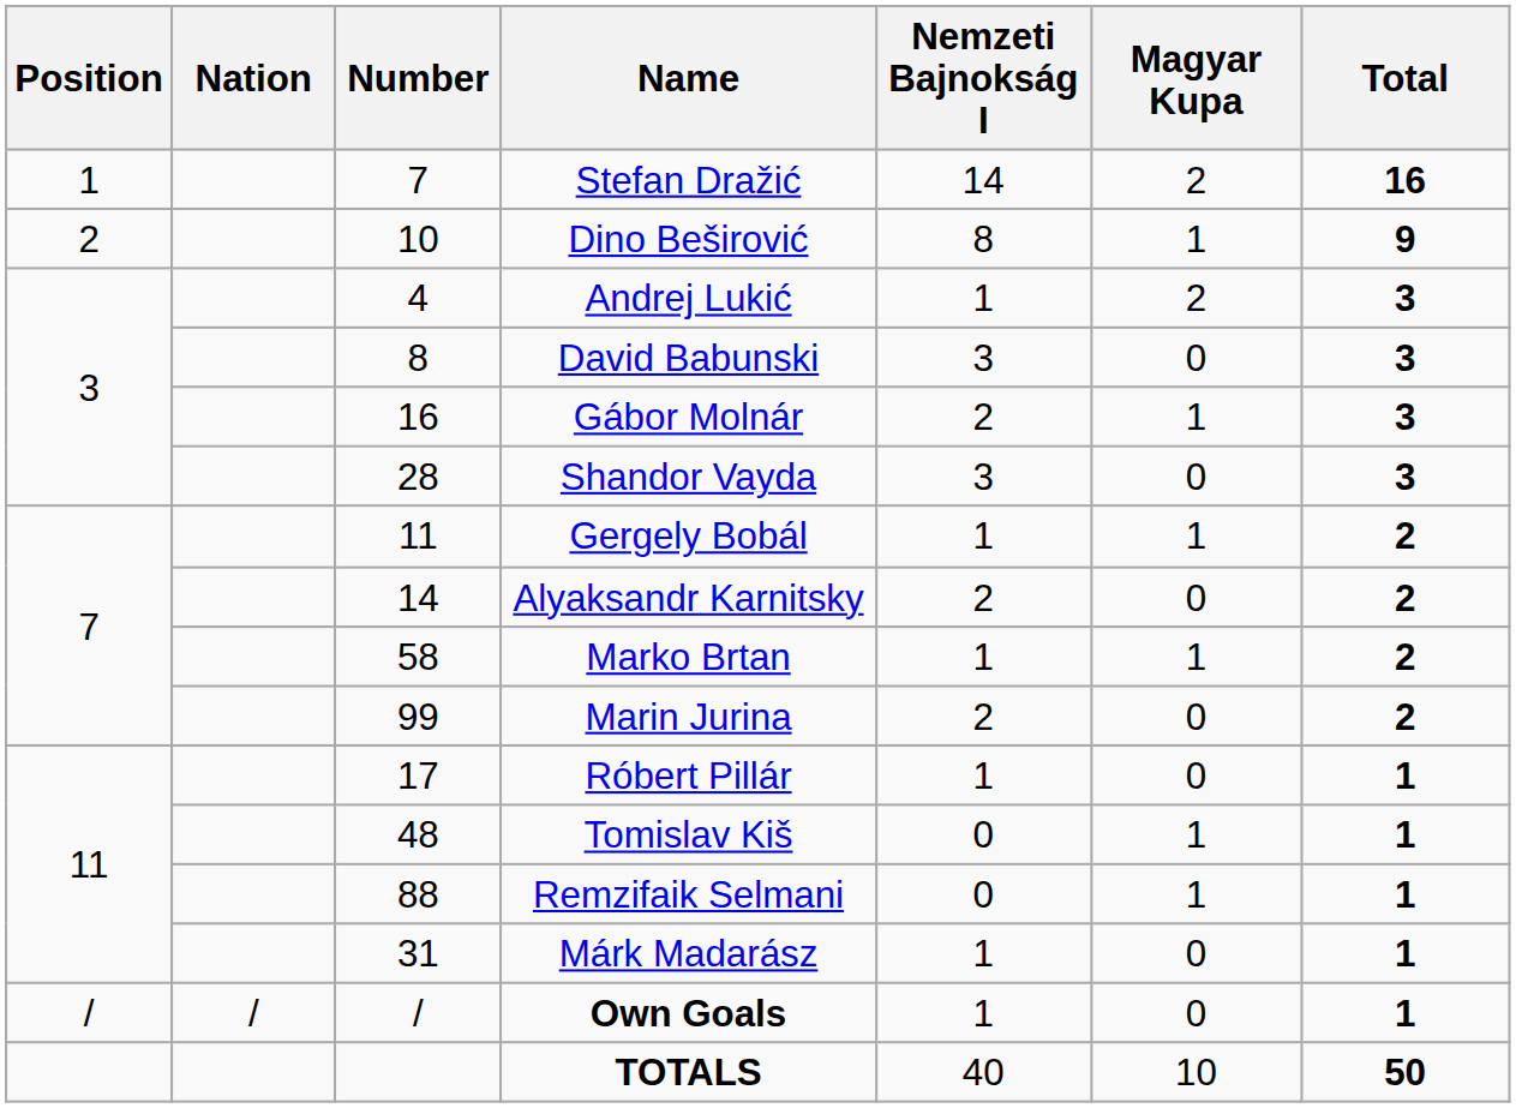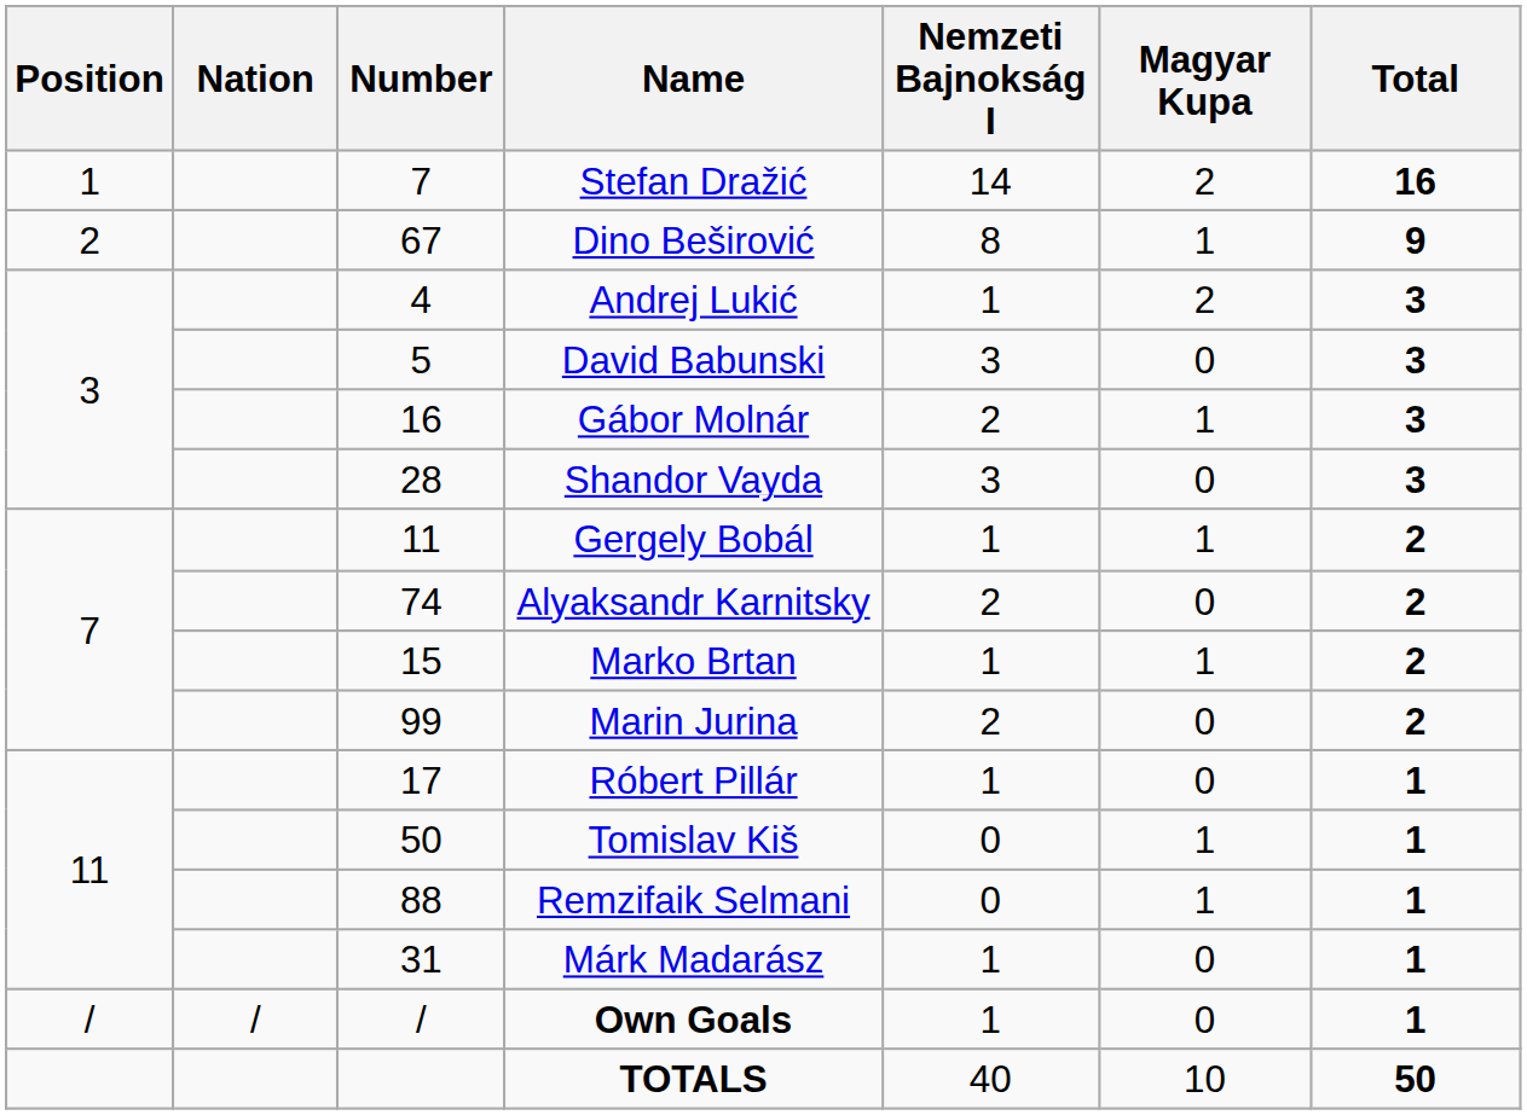Dino Beširović | Number: 10 -> 67
David Babunski | Number: 8 -> 5
Alyaksandr Karnitsky | Number: 14 -> 74
Marko Brtan | Number: 58 -> 15
Tomislav Kiš | Number: 48 -> 50
